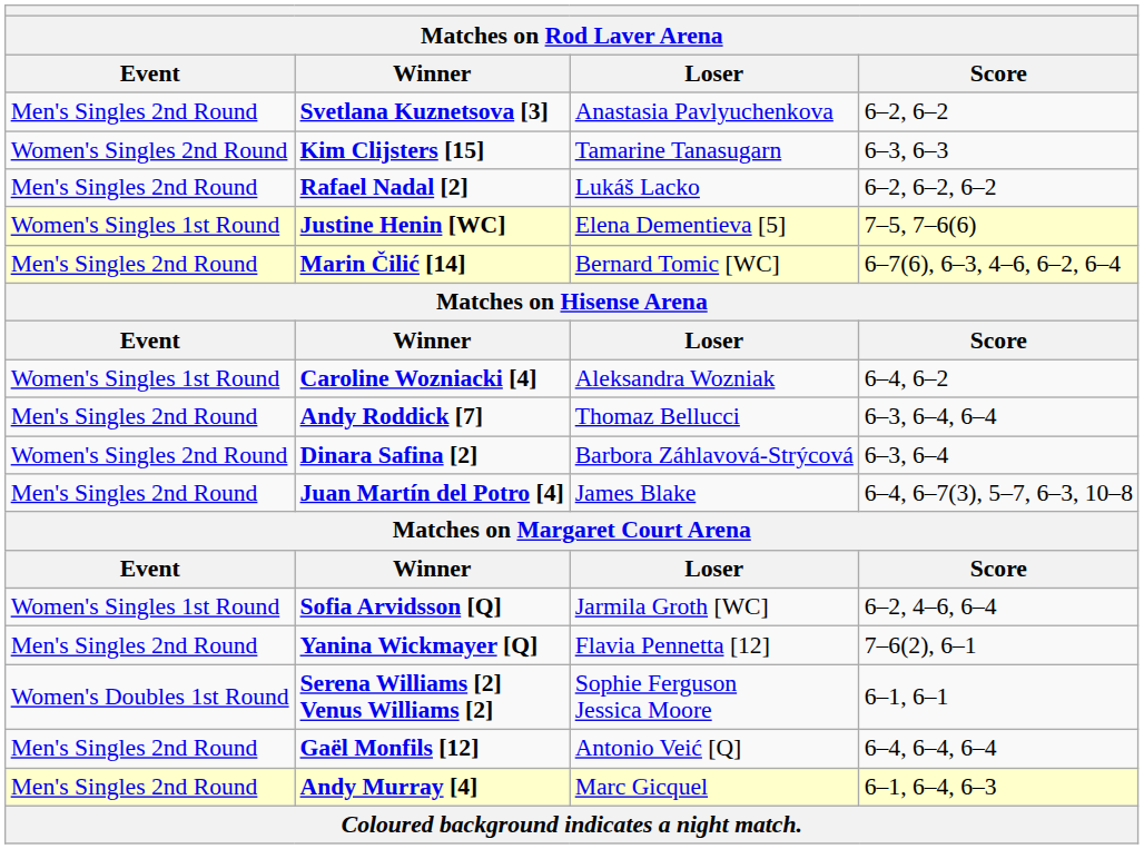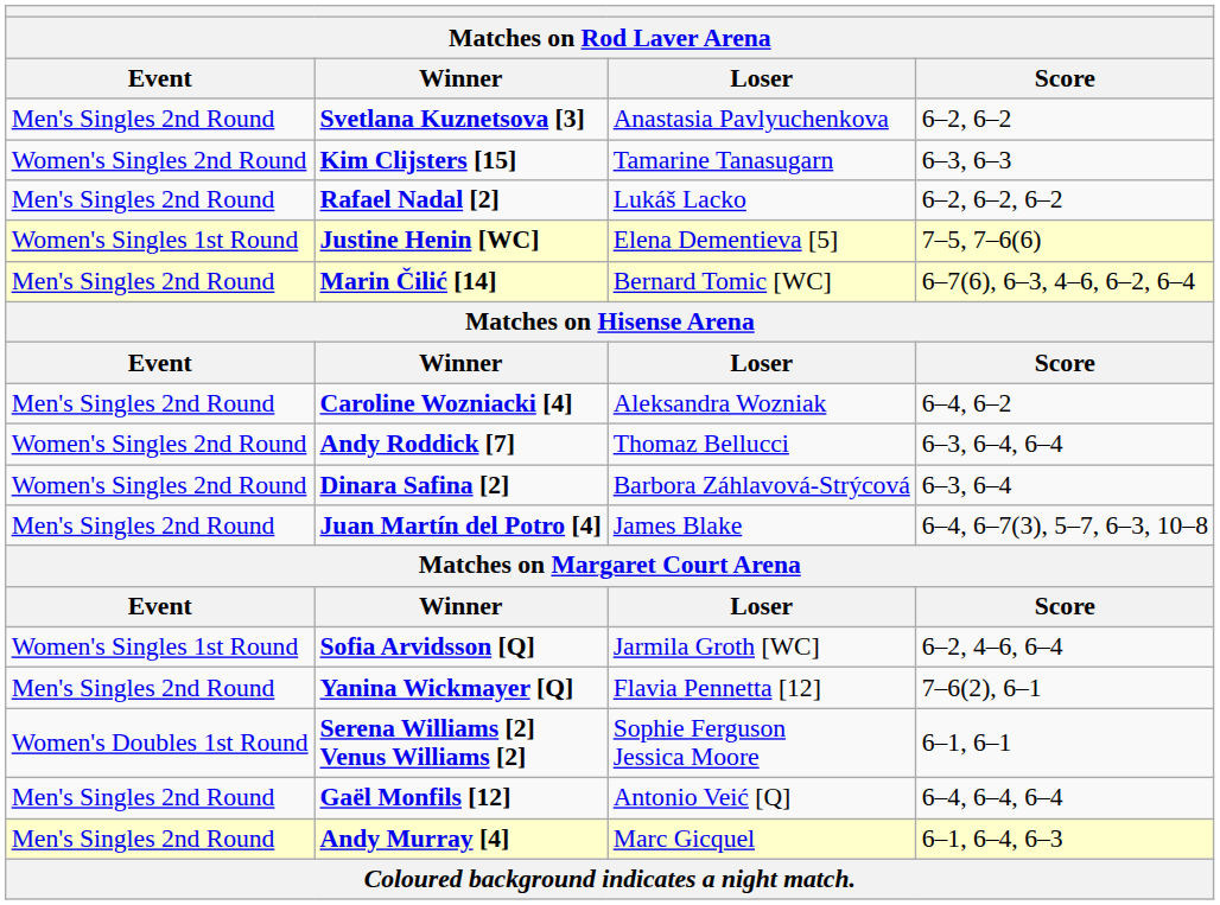Caroline Wozniacki [4] | Event: Women's Singles 1st Round -> Men's Singles 2nd Round
Andy Roddick [7] | Event: Men's Singles 2nd Round -> Women's Singles 2nd Round
